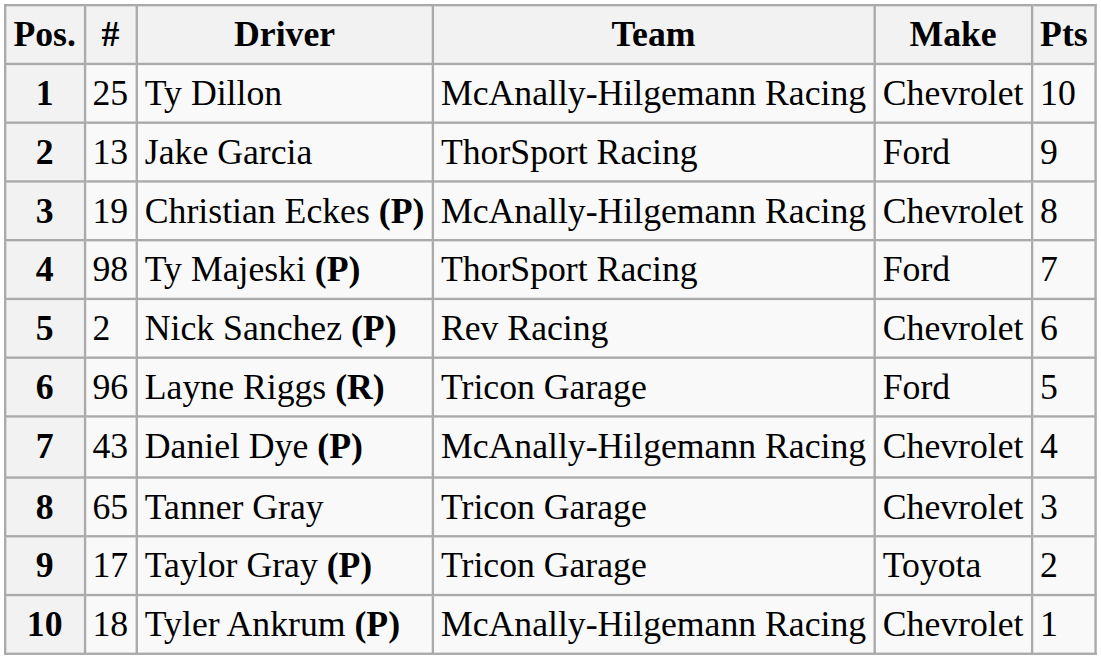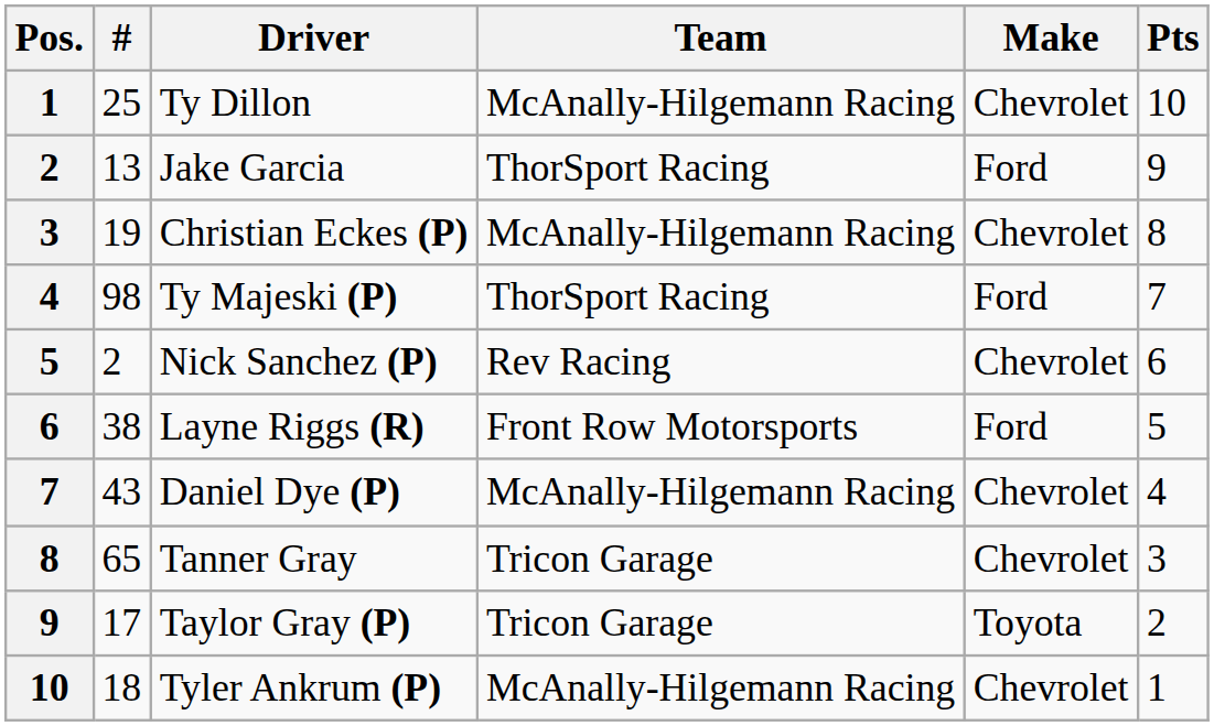Layne Riggs (R) | #: 96 -> 38
Layne Riggs (R) | Team: Tricon Garage -> Front Row Motorsports
